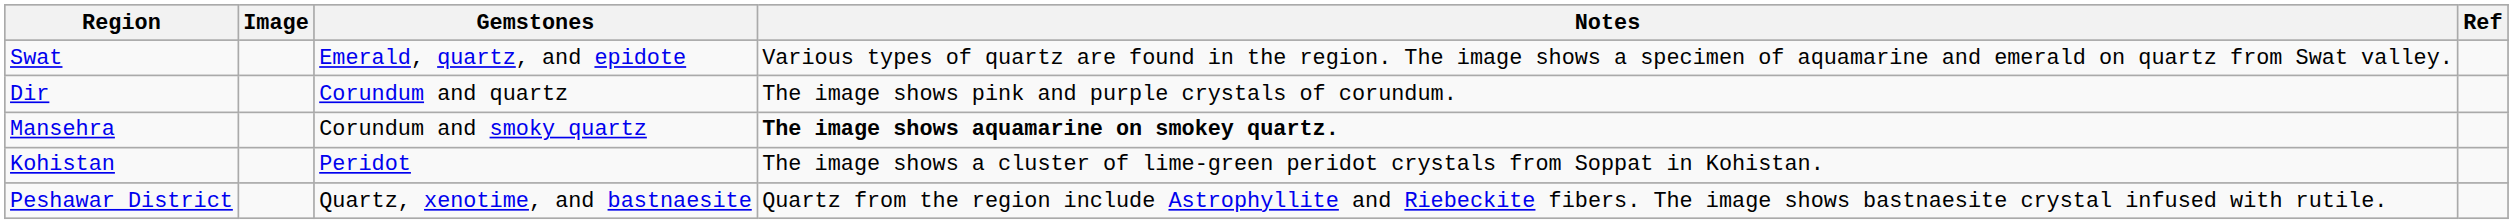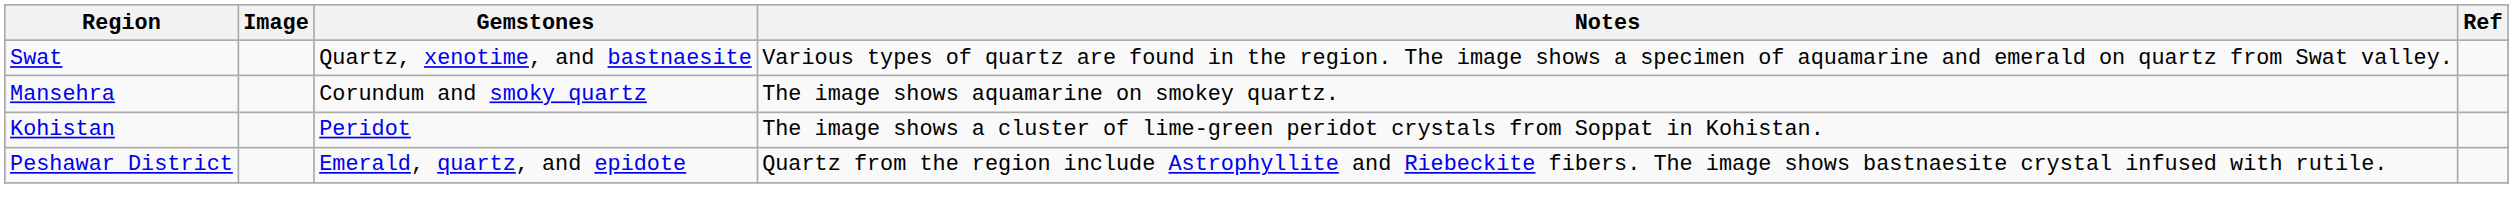Swat | Gemstones: Emerald, quartz, and epidote -> Quartz, xenotime, and bastnaesite
- row: Dir | Corundum and quartz | The image shows pink and purple crystals of corundum.
Mansehra | Notes: bold -> normal
Peshawar District | Gemstones: Quartz, xenotime, and bastnaesite -> Emerald, quartz, and epidote
